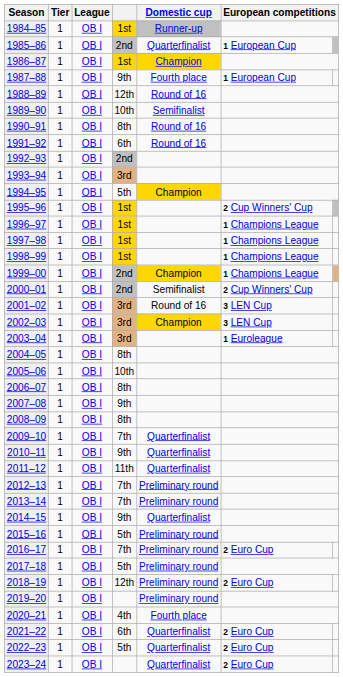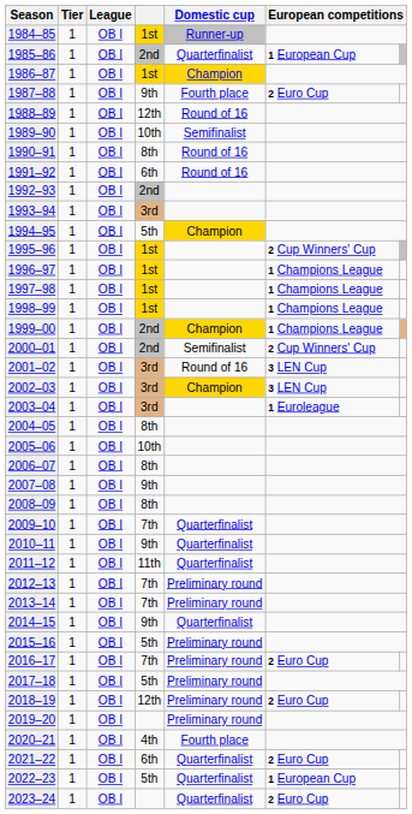1987–88 | column 6: 1 European Cup -> 2 Euro Cup
2022–23 | column 6: 2 Euro Cup -> 1 European Cup
